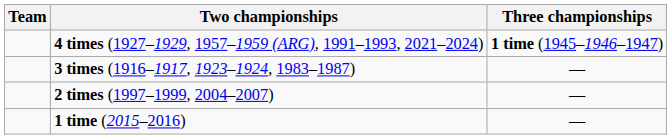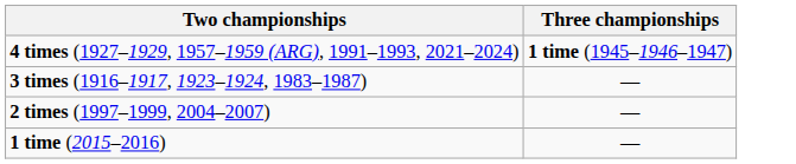- column: Team
